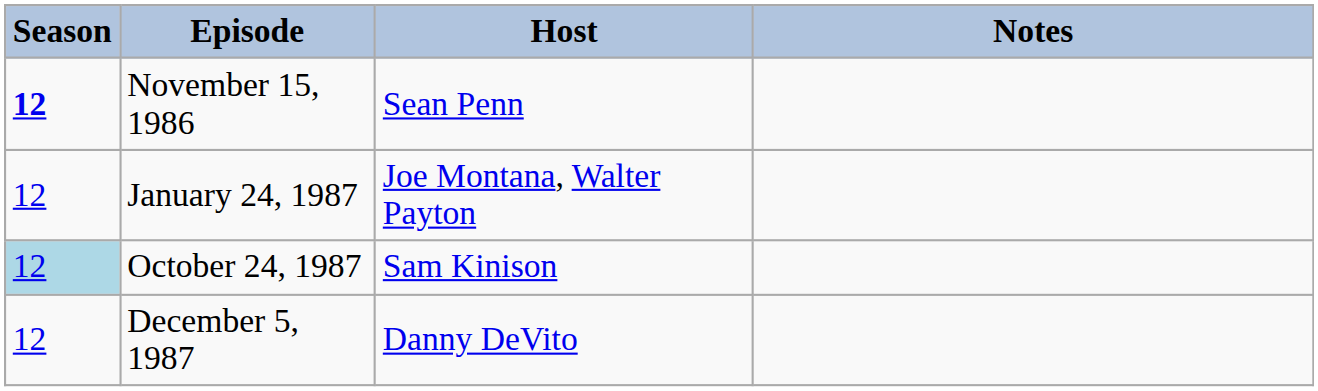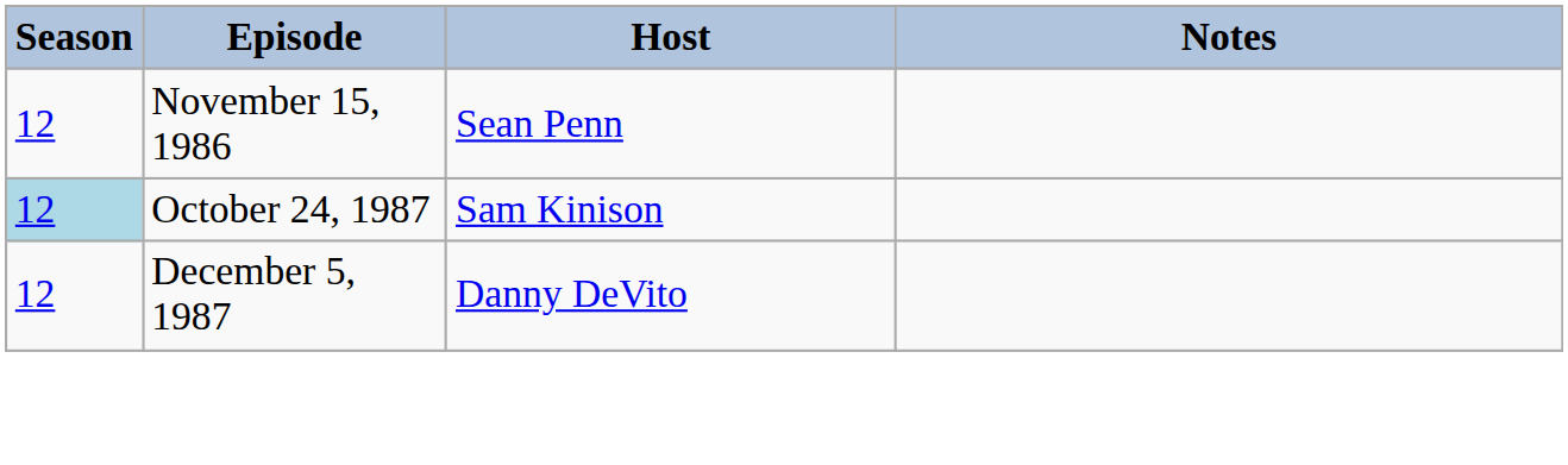November 15, 1986 | Season: bold -> normal
- row: 12 | January 24, 1987 | Joe Montana, Walter Payton
